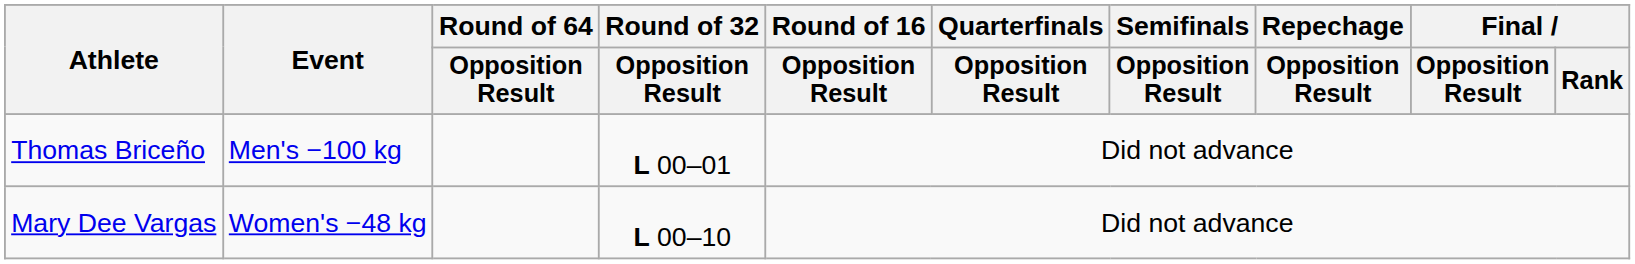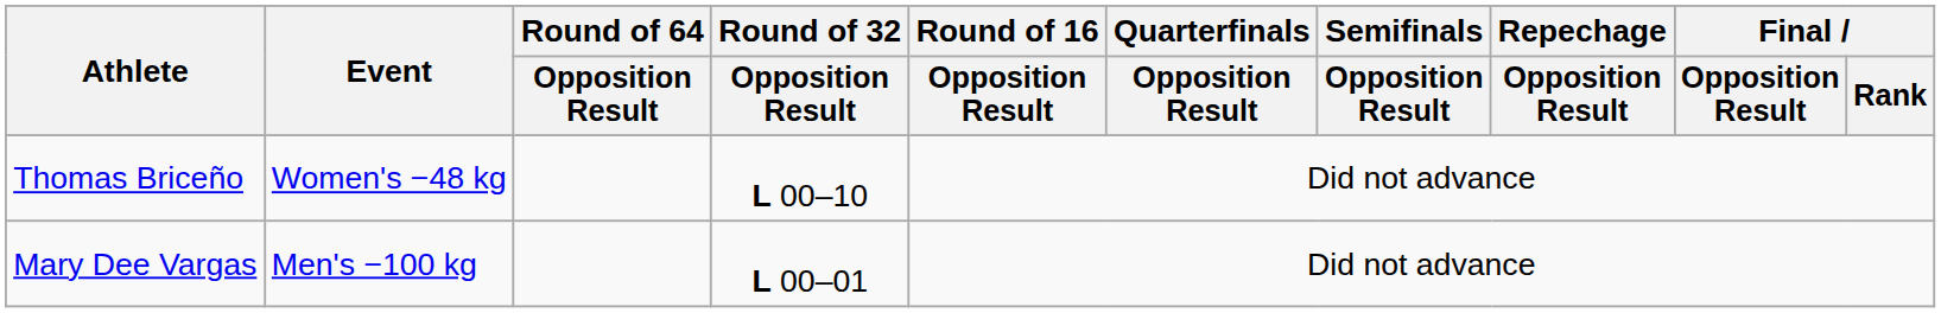Thomas Briceño | Event: Men's −100 kg -> Women's −48 kg
Thomas Briceño | Round of 32 / Opposition Result: L 00–01 -> L 00–10
Mary Dee Vargas | Event: Women's −48 kg -> Men's −100 kg
Mary Dee Vargas | Round of 32 / Opposition Result: L 00–10 -> L 00–01
